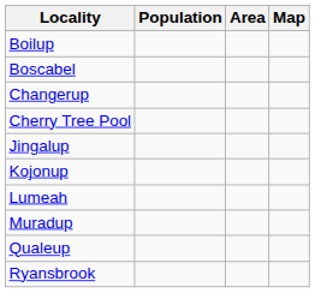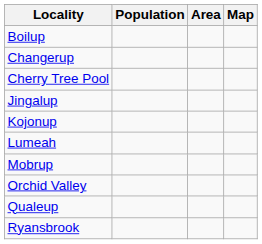- row: Boscabel
+ row: Mobrup
- row: Muradup
+ row: Orchid Valley
